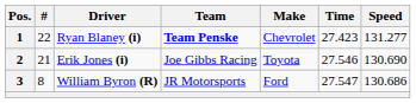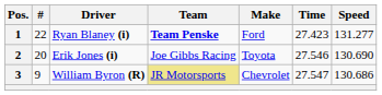1 | Make: Chevrolet -> Ford
2 | #: 21 -> 20
3 | #: 8 -> 9
3 | Team: no background -> khaki background
3 | Make: Ford -> Chevrolet
